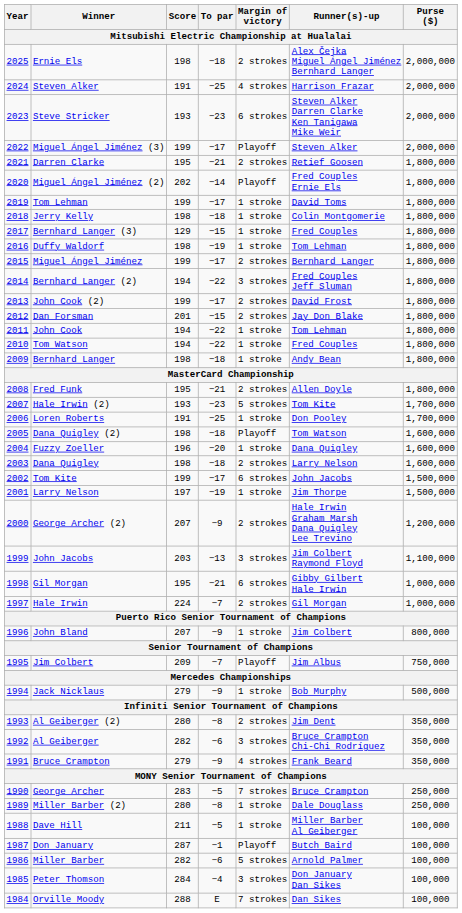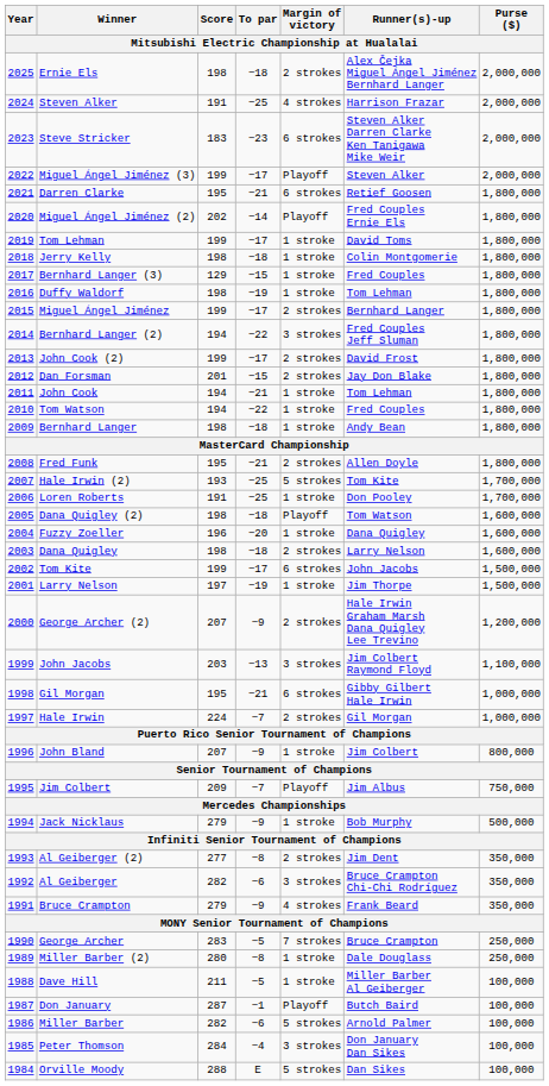Steve Stricker | Score: 193 -> 183
Darren Clarke | Margin of victory: 2 strokes -> 6 strokes
John Cook | To par: −22 -> −21
Hale Irwin (2) | To par: −23 -> −25
Al Geiberger (2) | Score: 280 -> 277
Orville Moody | Margin of victory: 7 strokes -> 5 strokes
